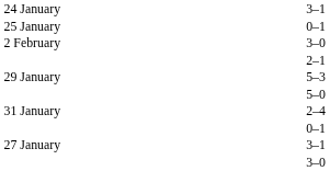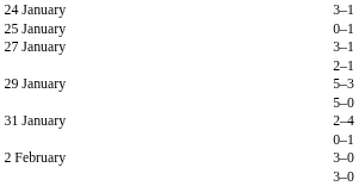rows swapped: 27 January <-> 2 February
